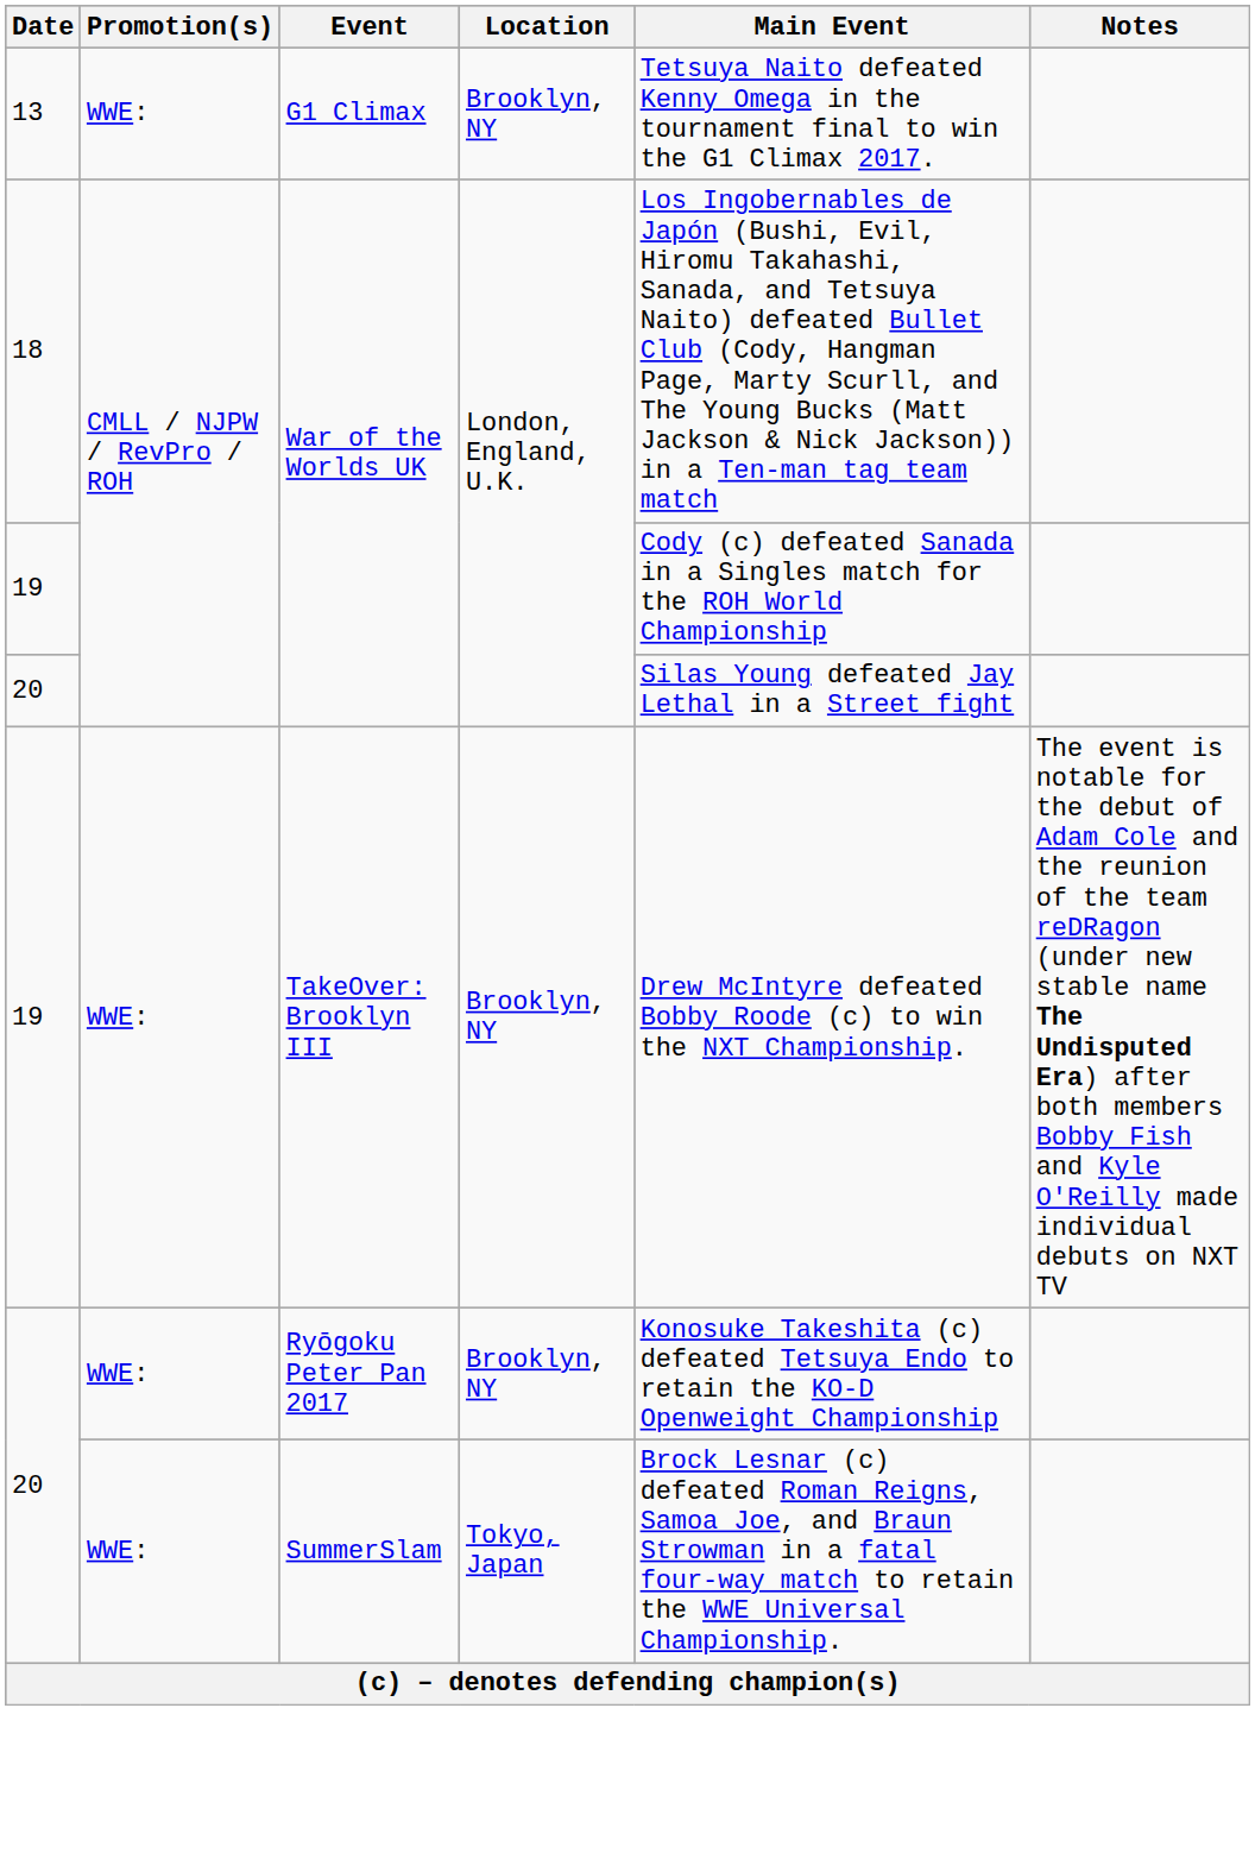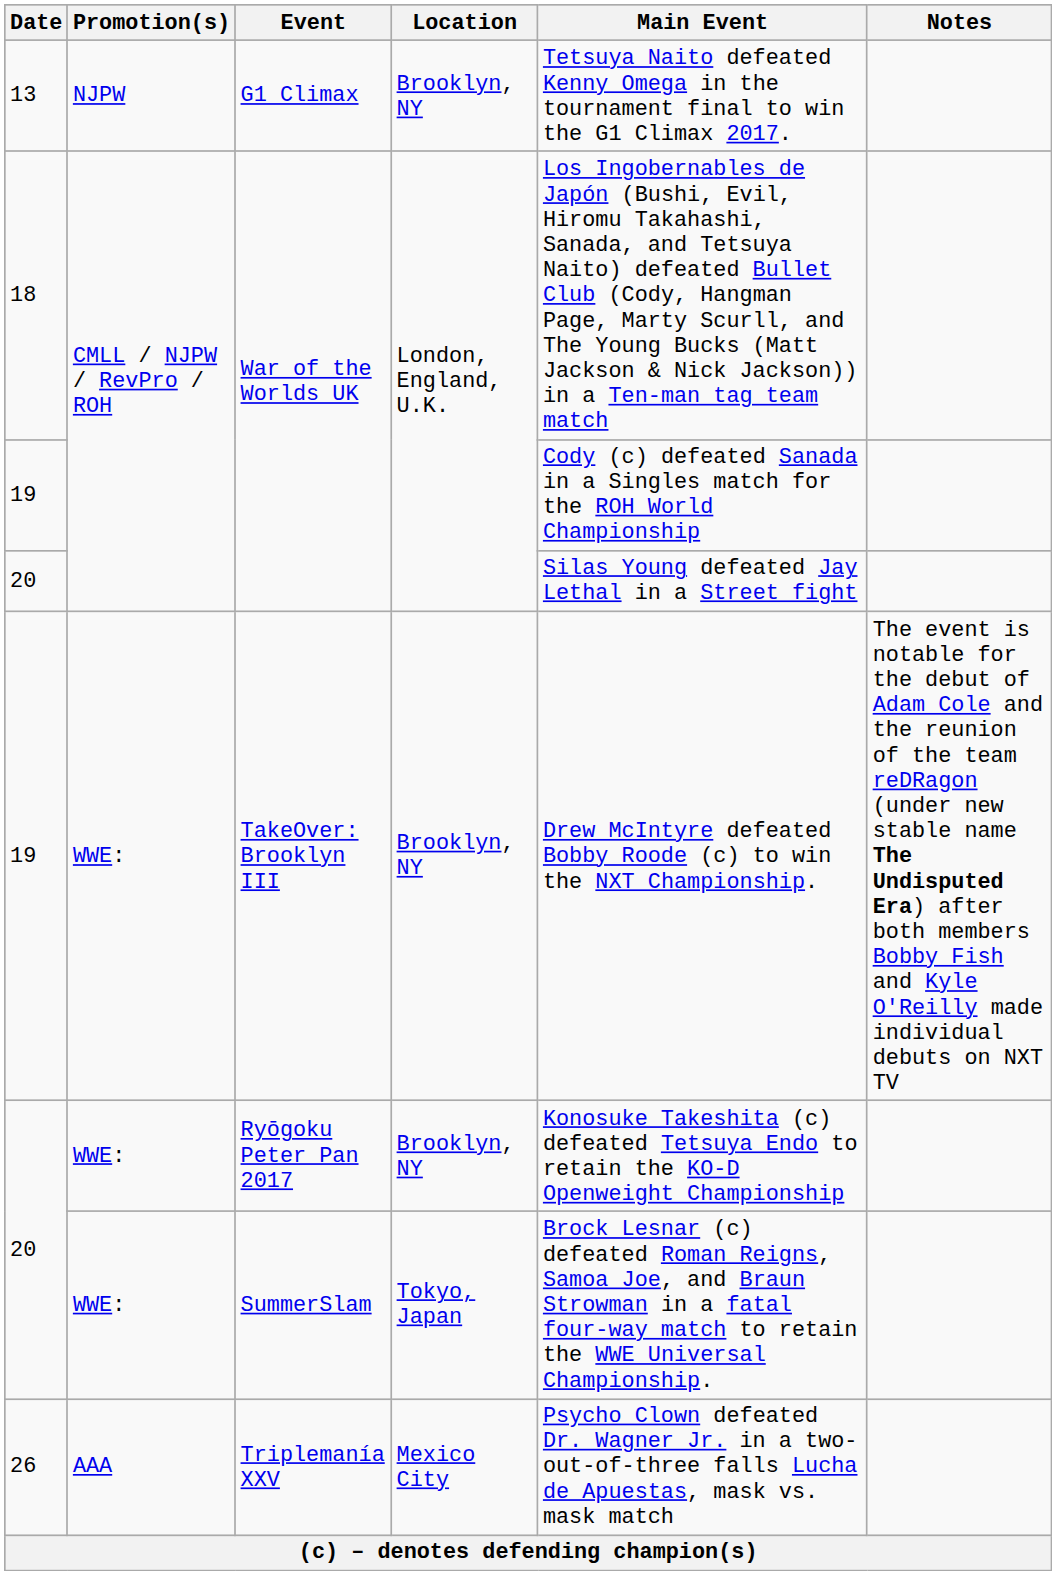G1 Climax | Promotion(s): WWE: -> NJPW
+ row: 26 | AAA | Triplemanía XXV | Mexico City | Psycho Clown defeated Dr. Wagner Jr. in a two-out-of-three falls Lucha de Apuestas, mask vs. mask match
